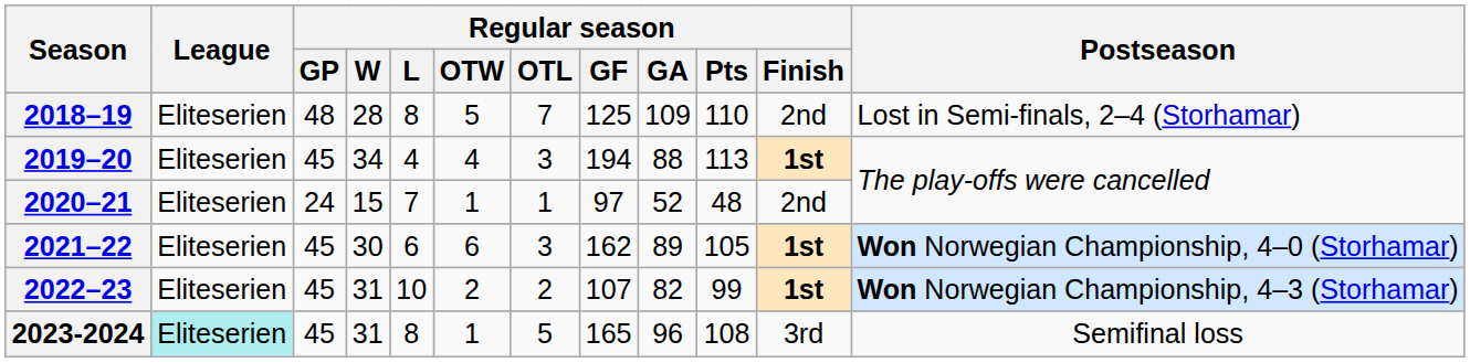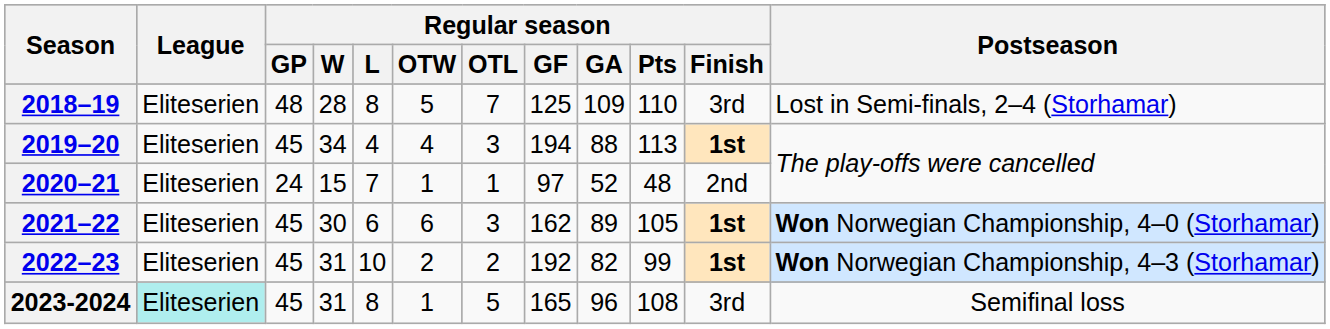2018–19 | Regular season / Finish: 2nd -> 3rd
2022–23 | Regular season / GF: 107 -> 192
